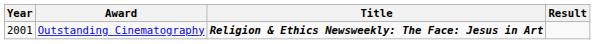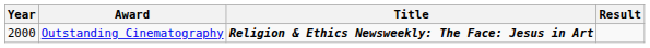Outstanding Cinematography | Year: 2001 -> 2000
